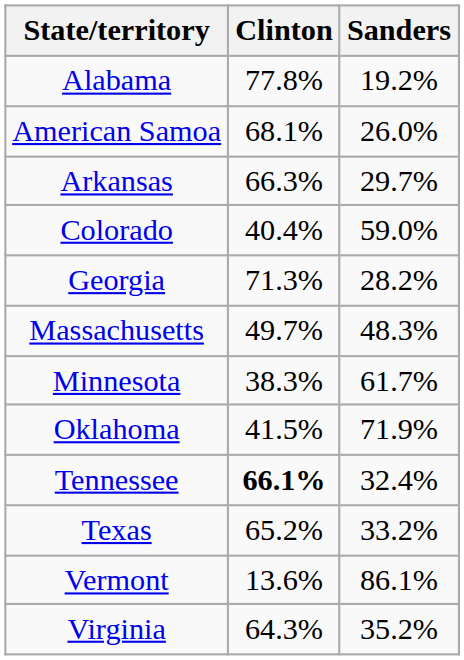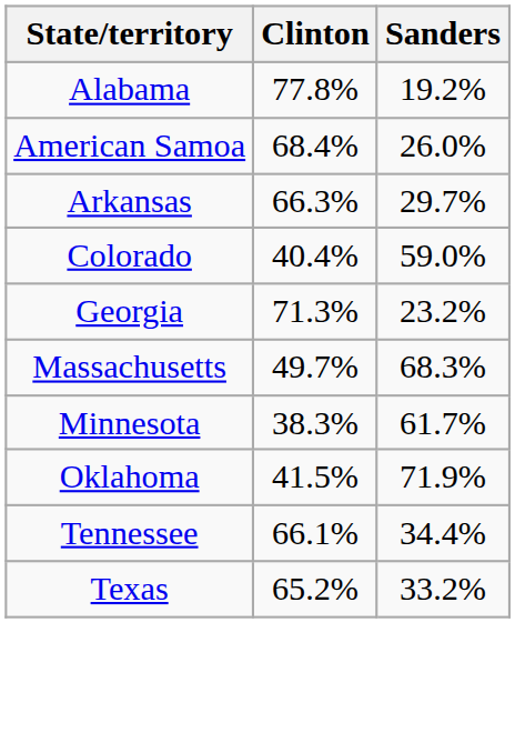American Samoa | Clinton: 68.1% -> 68.4%
Georgia | Sanders: 28.2% -> 23.2%
Massachusetts | Sanders: 48.3% -> 68.3%
Tennessee | Clinton: bold -> normal
Tennessee | Sanders: 32.4% -> 34.4%
- row: Vermont | 13.6% | 86.1%
- row: Virginia | 64.3% | 35.2%
